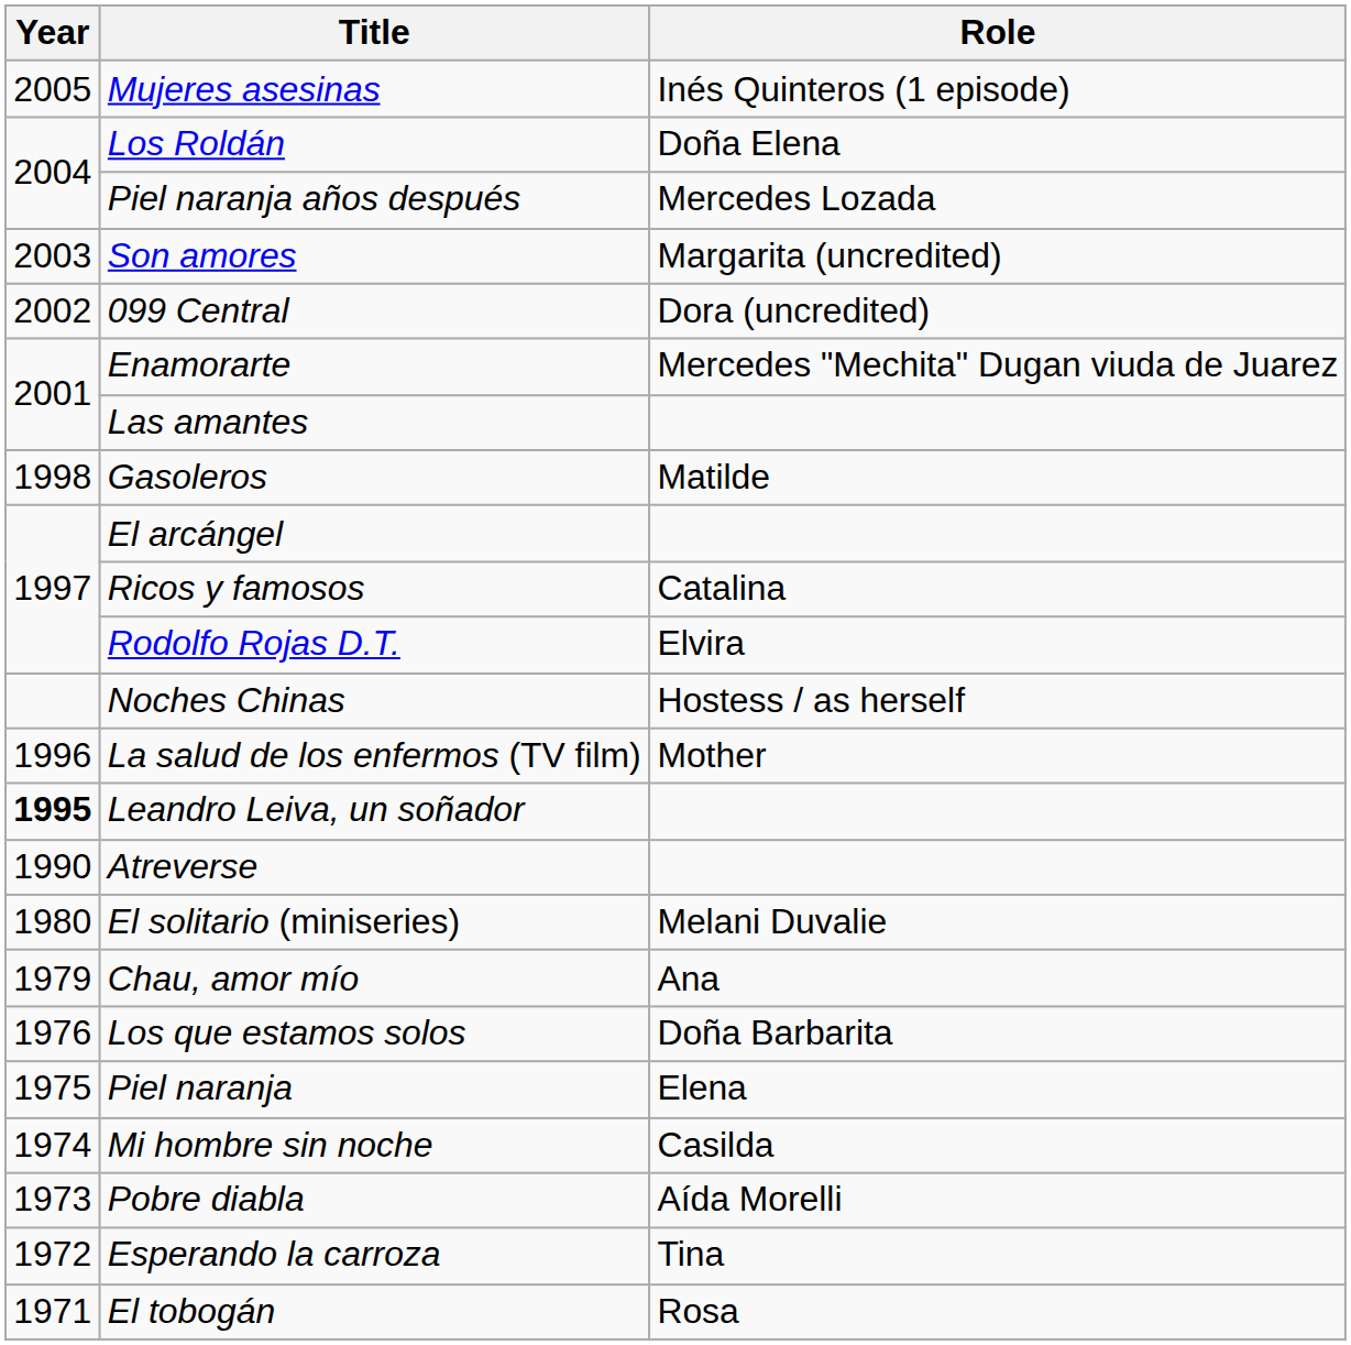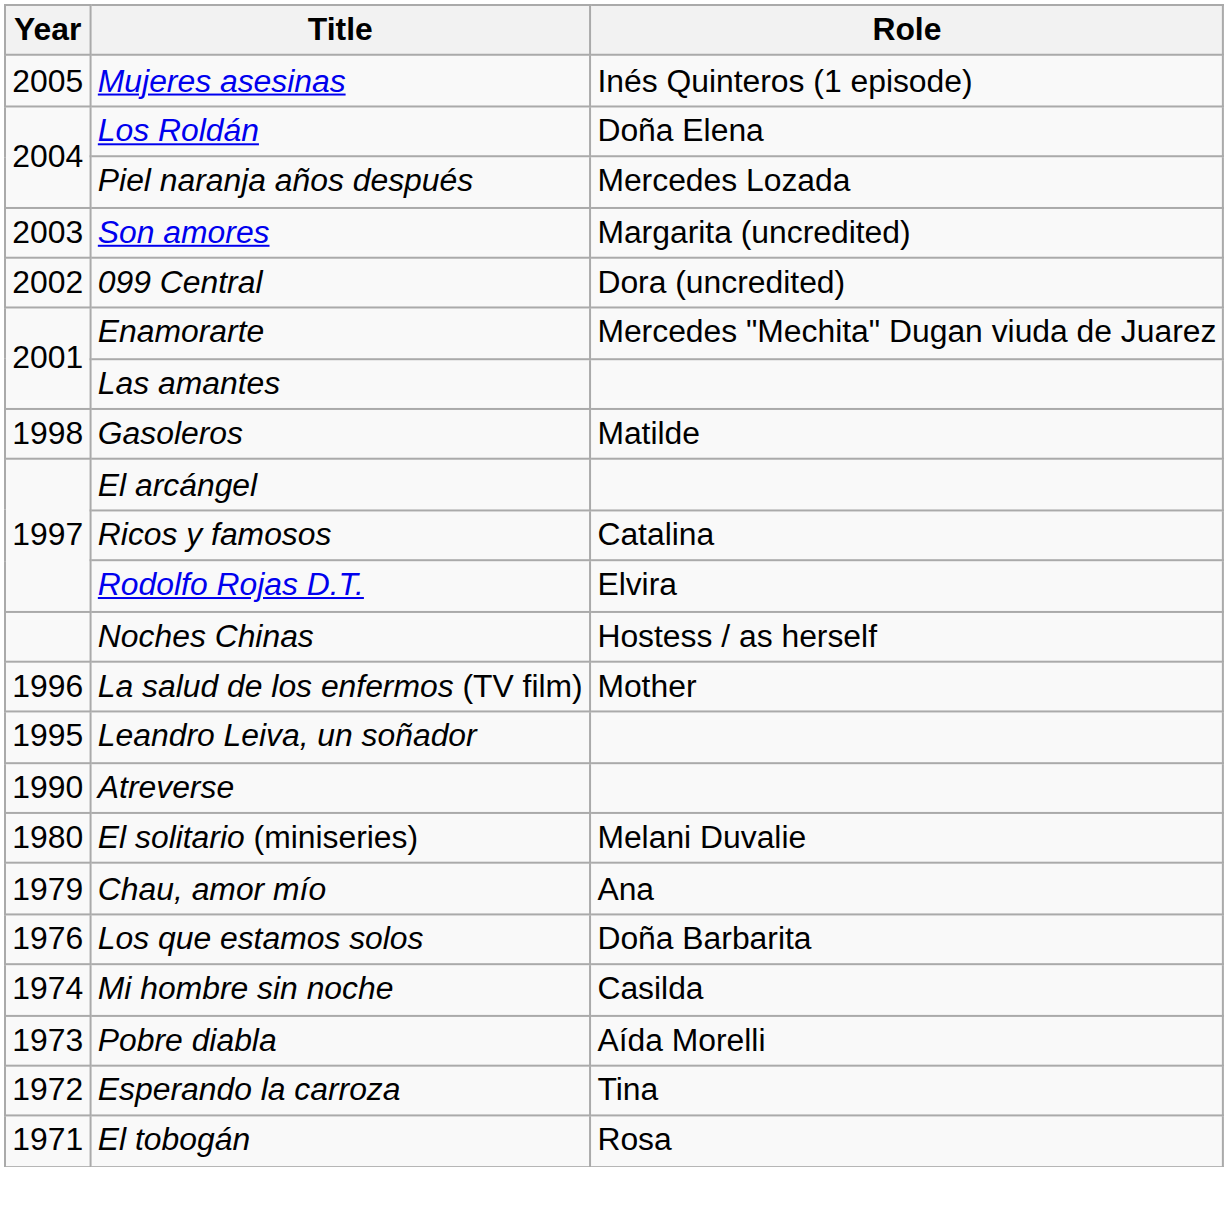Leandro Leiva, un soñador | Year: bold -> normal
- row: 1975 | Piel naranja | Elena
